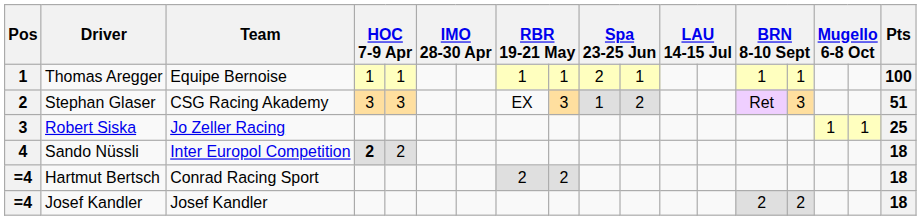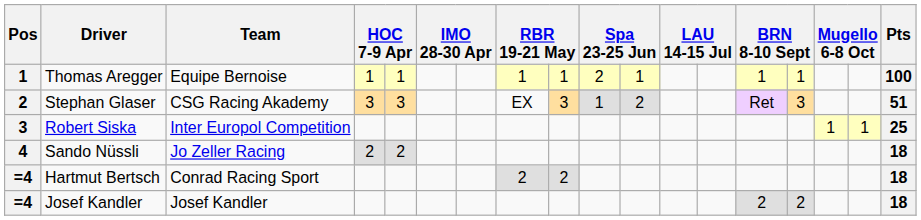Robert Siska | Team: Jo Zeller Racing -> Inter Europol Competition
Sando Nüssli | Team: Inter Europol Competition -> Jo Zeller Racing
Sando Nüssli | column 4: bold -> normal
